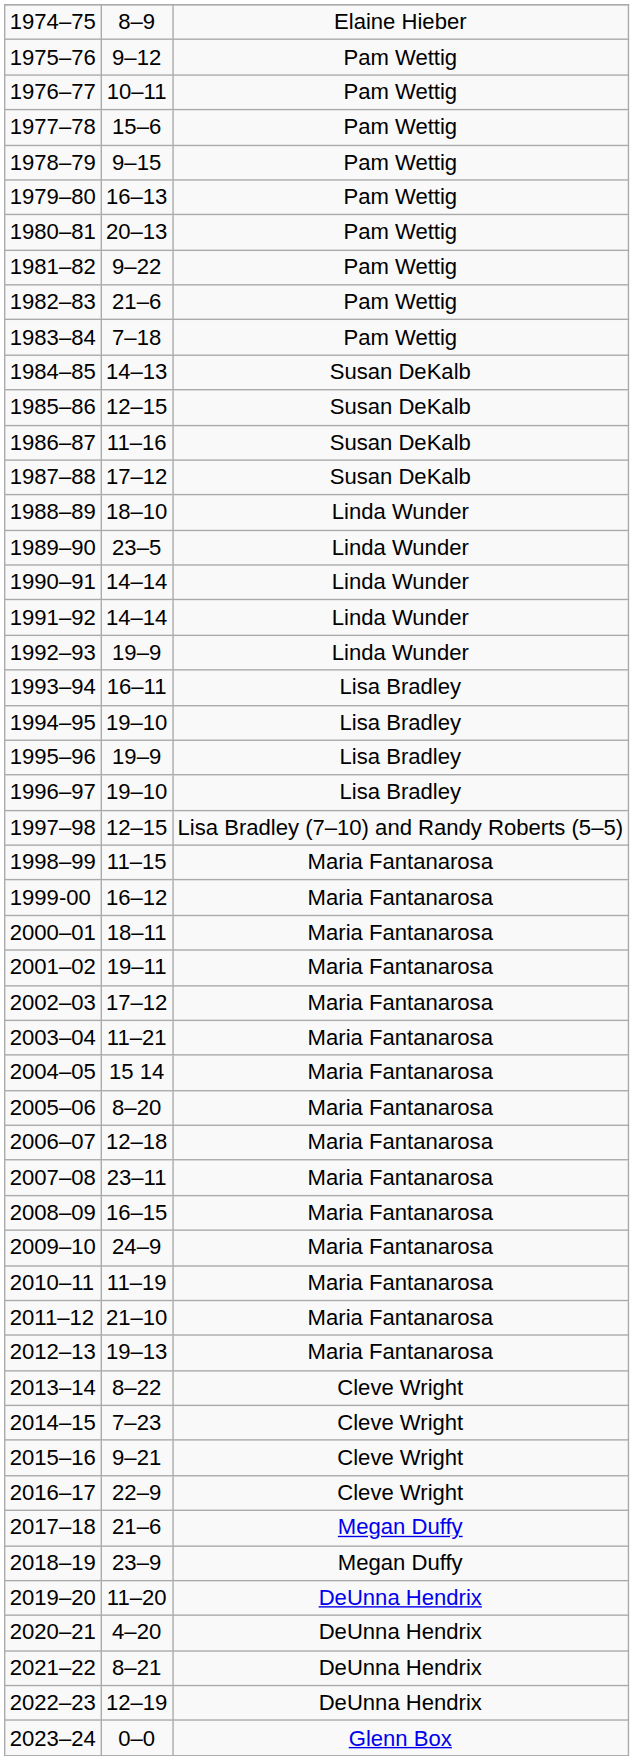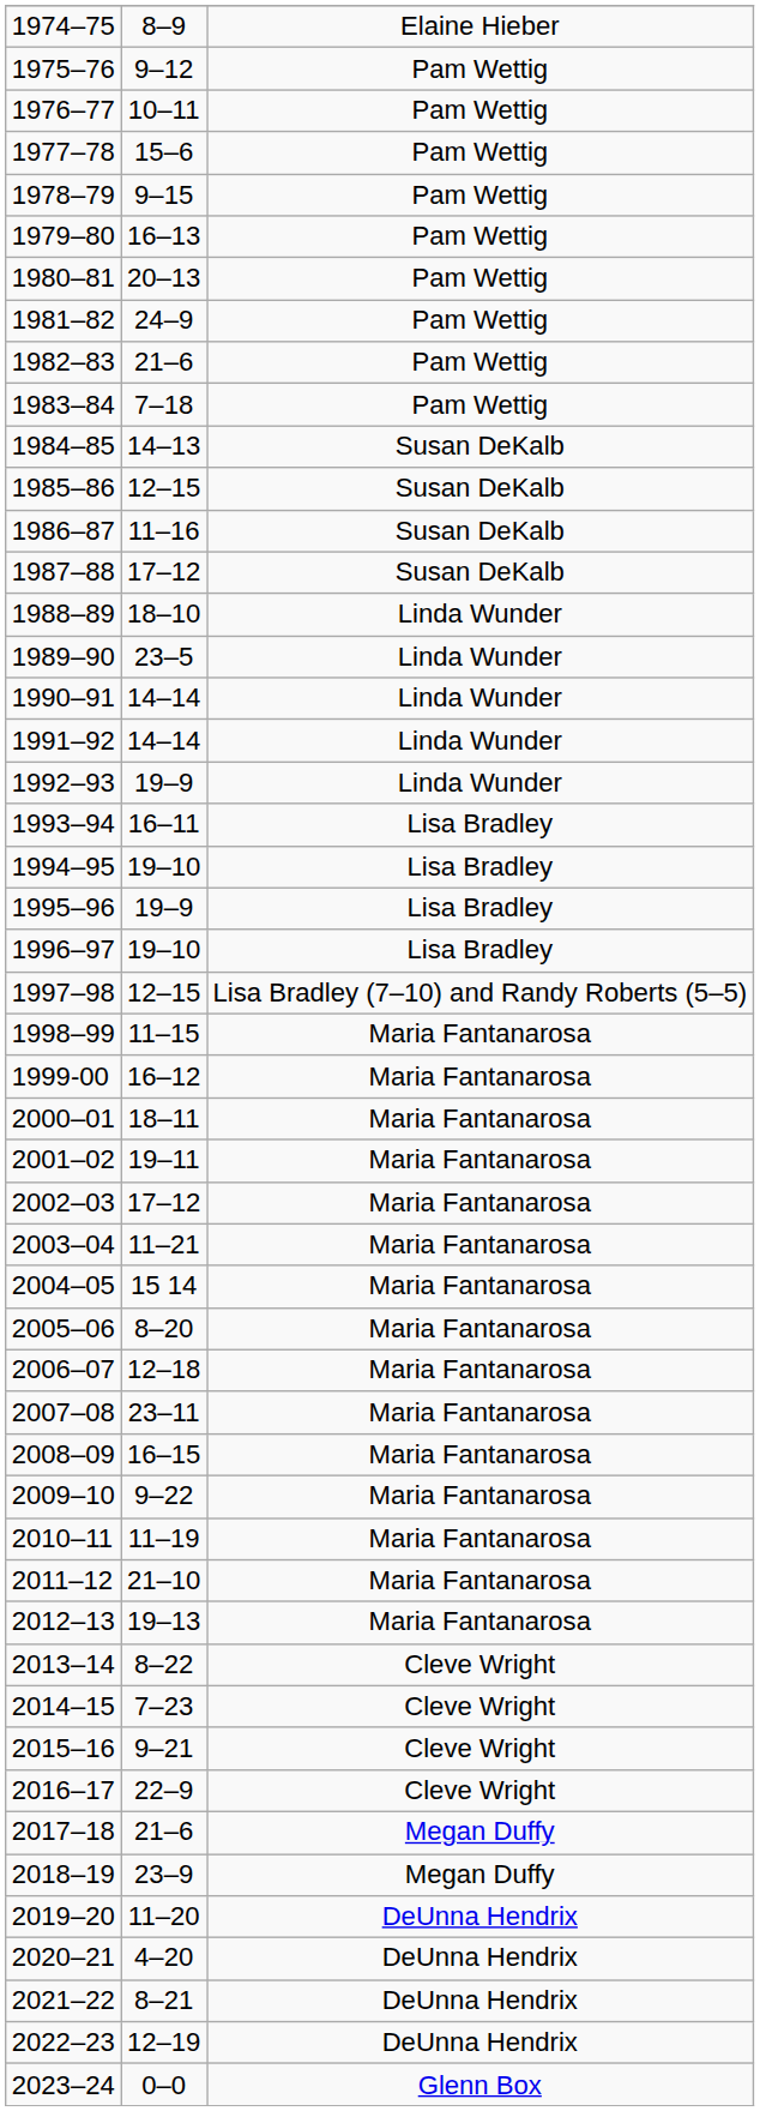1981–82 | column 2: 9–22 -> 24–9
2009–10 | column 2: 24–9 -> 9–22
